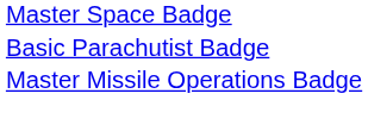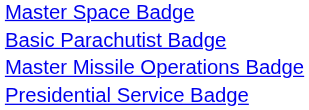+ row: Presidential Service Badge
